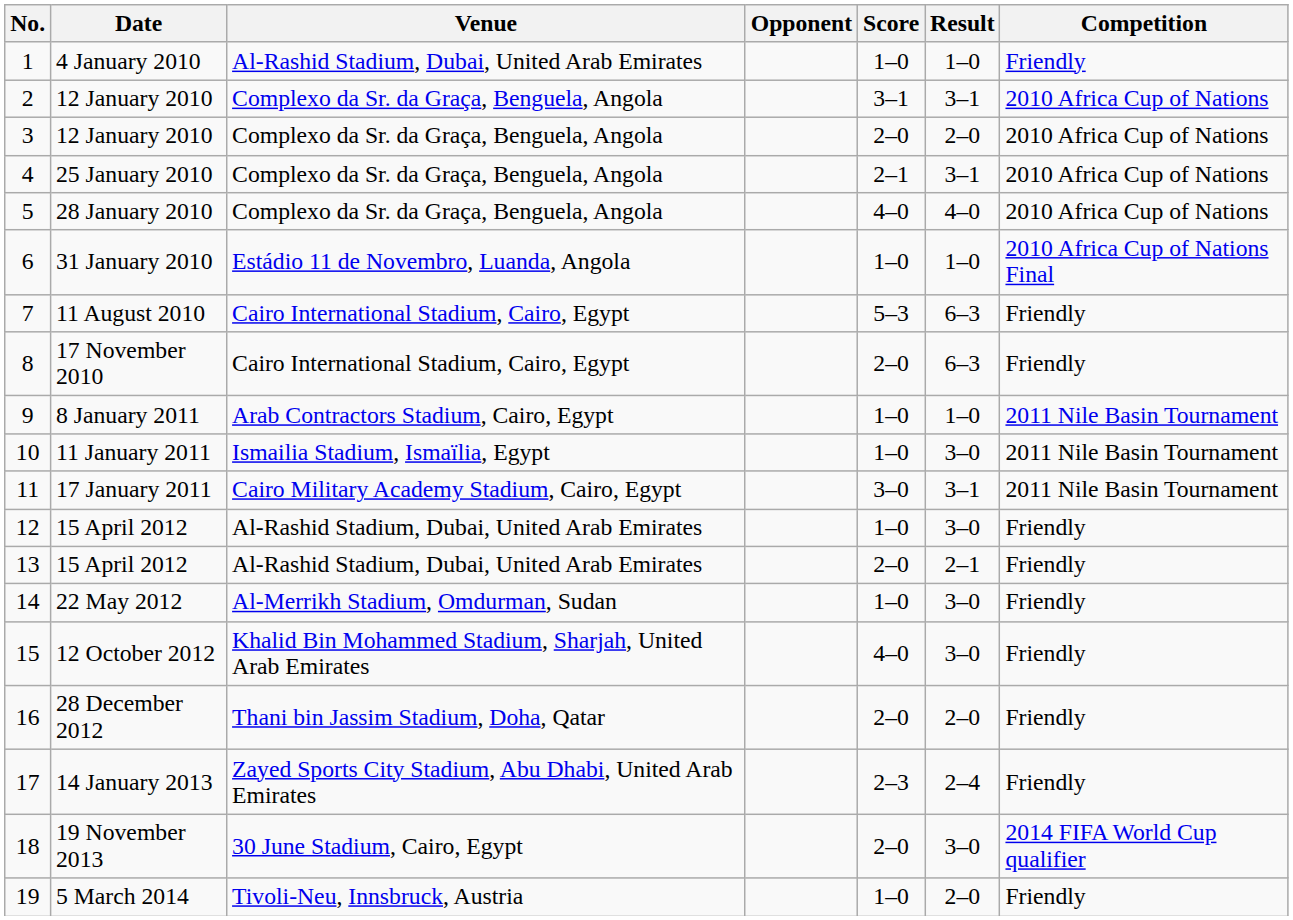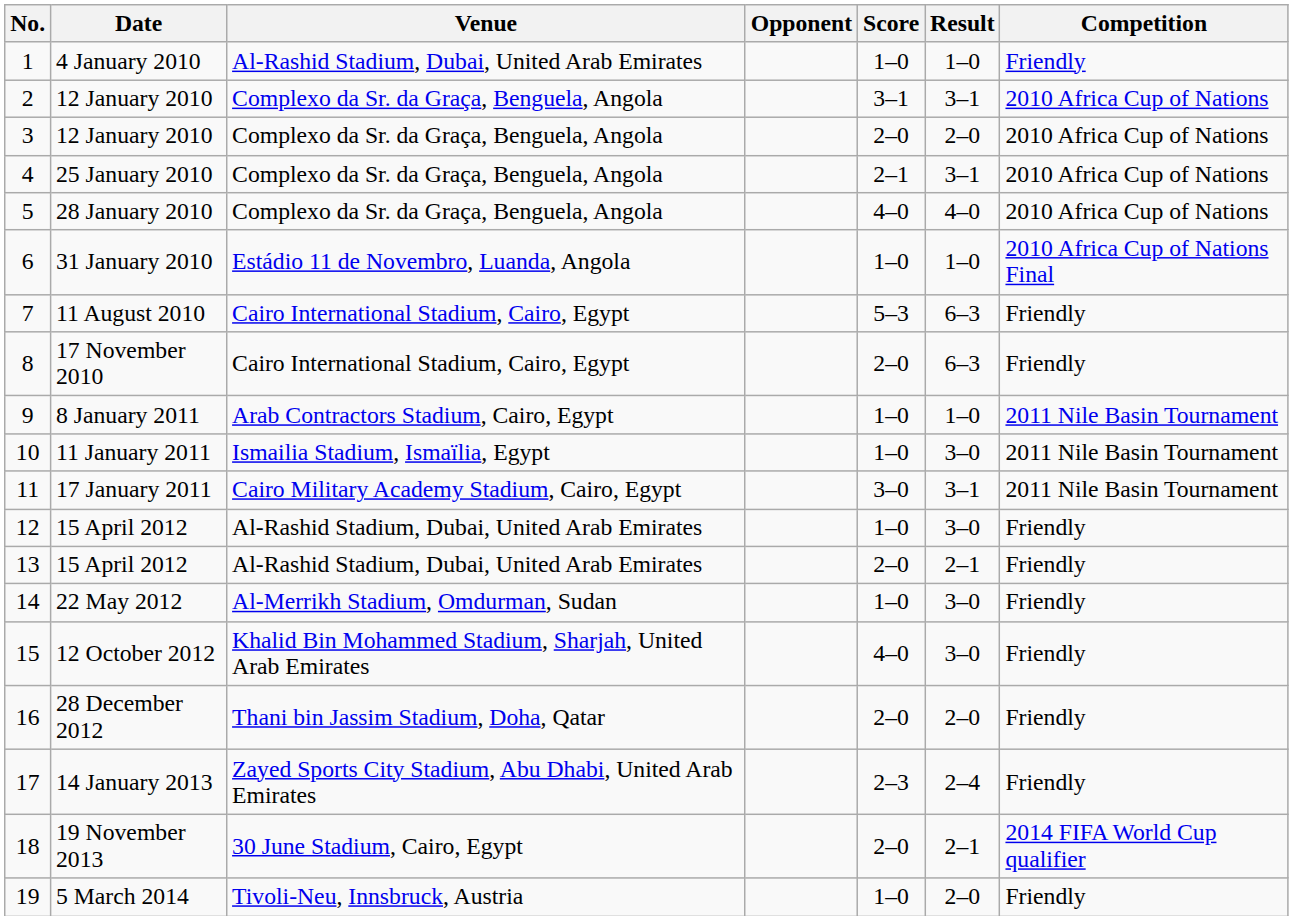18 | Result: 3–0 -> 2–1
